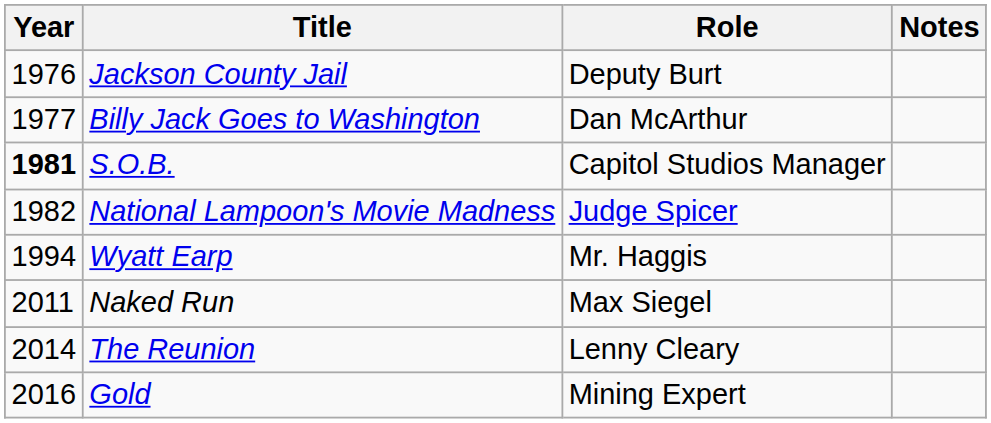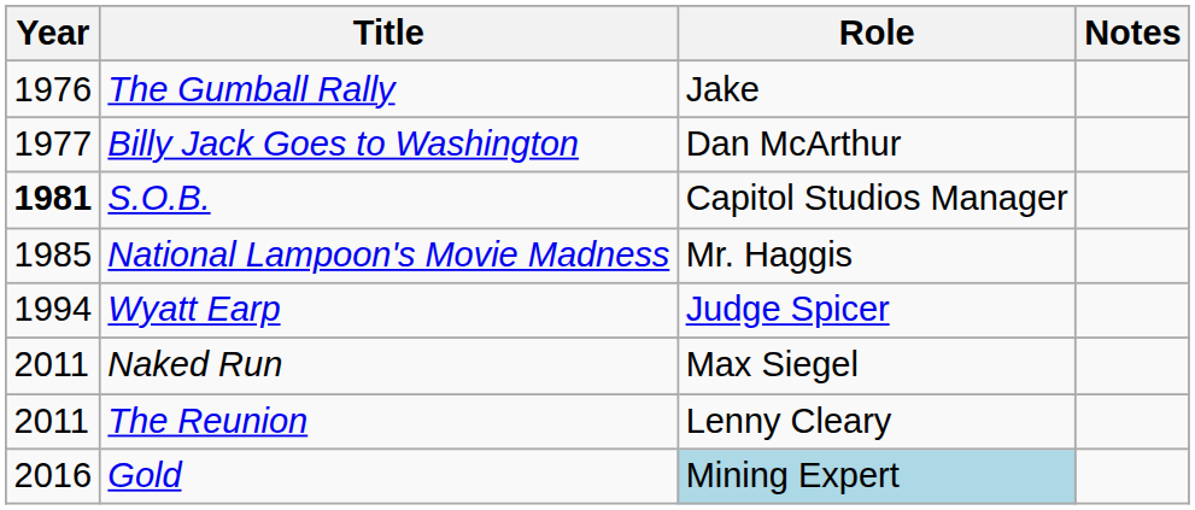- row: 1976 | Jackson County Jail | Deputy Burt
+ row: 1976 | The Gumball Rally | Jake
National Lampoon's Movie Madness | Year: 1982 -> 1985
National Lampoon's Movie Madness | Role: Judge Spicer -> Mr. Haggis
Wyatt Earp | Role: Mr. Haggis -> Judge Spicer
The Reunion | Year: 2014 -> 2011
Gold | Role: no background -> lightblue background
